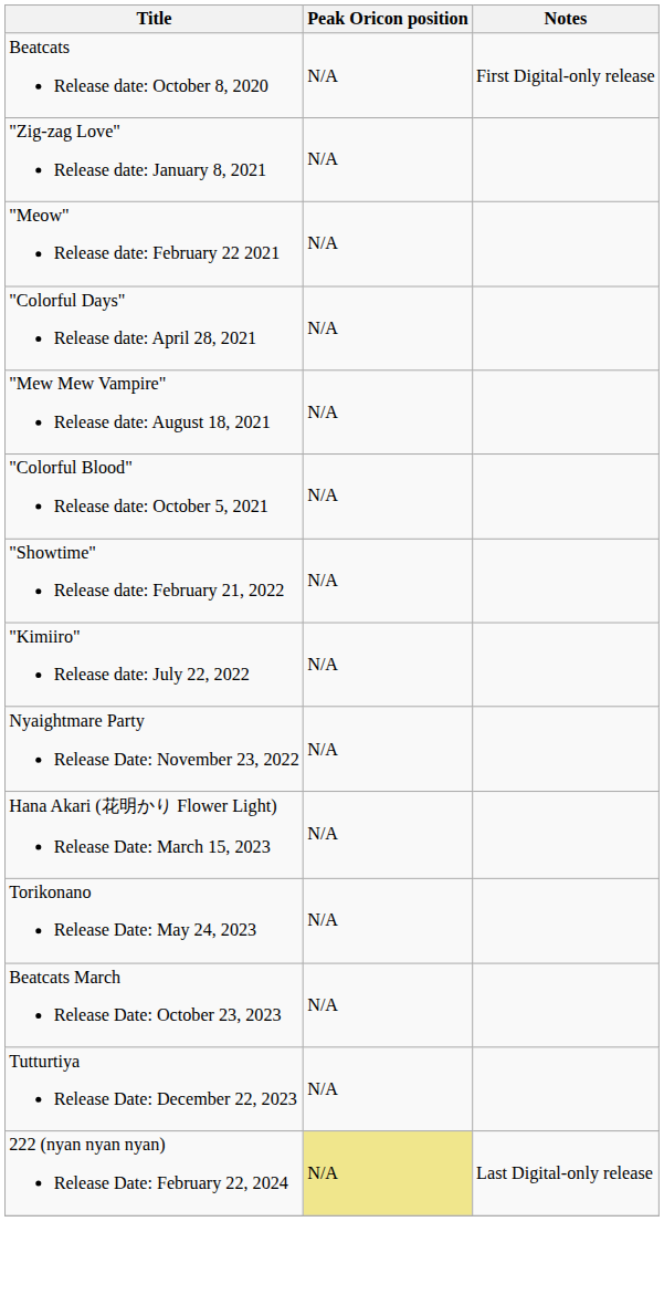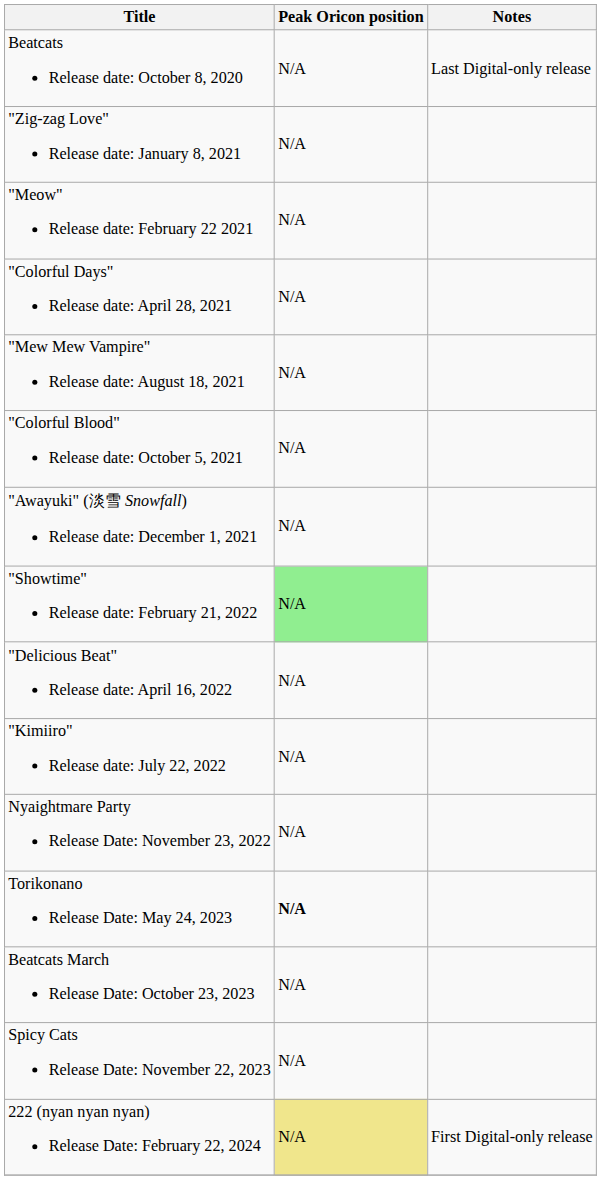Beatcats Release date: October 8, 2020 | Notes: First Digital-only release -> Last Digital-only release
+ row: "Awayuki" (淡雪 Snowfall) Release date: December 1, 2021 | N/A
"Showtime" Release date: February 21, 2022 | Peak Oricon position: no background -> lightgreen background
+ row: "Delicious Beat" Release date: April 16, 2022 | N/A
- row: Hana Akari (花明かり Flower Light) Release Date: March 15, 2023 | N/A
Torikonano Release Date: May 24, 2023 | Peak Oricon position: normal -> bold
+ row: Spicy Cats Release Date: November 22, 2023 | N/A
- row: Tutturtiya Release Date: December 22, 2023 | N/A
222 (nyan nyan nyan) Release Date: February 22, 2024 | Notes: Last Digital-only release -> First Digital-only release
